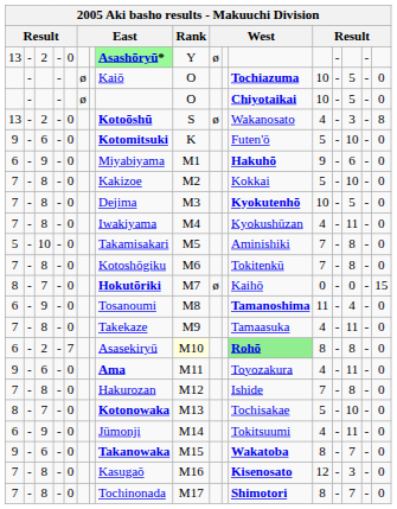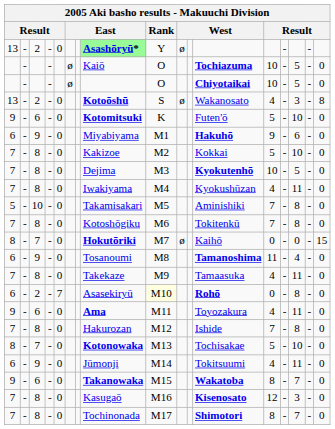6 / 2 | column 12: lightgreen background -> no background
6 / 2 | column 13: 8 -> 0
